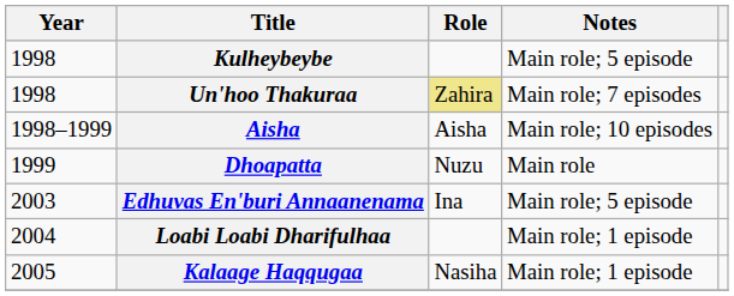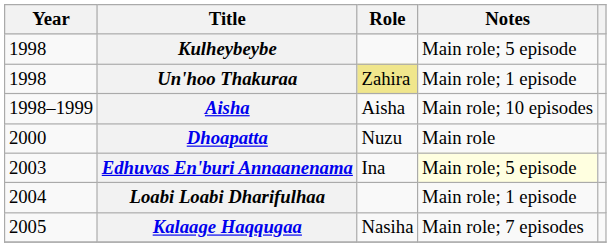Un'hoo Thakuraa | Notes: Main role; 7 episodes -> Main role; 1 episode
Dhoapatta | Year: 1999 -> 2000
Edhuvas En'buri Annaanenama | Notes: no background -> lightyellow background
Kalaage Haqqugaa | Notes: Main role; 1 episode -> Main role; 7 episodes
